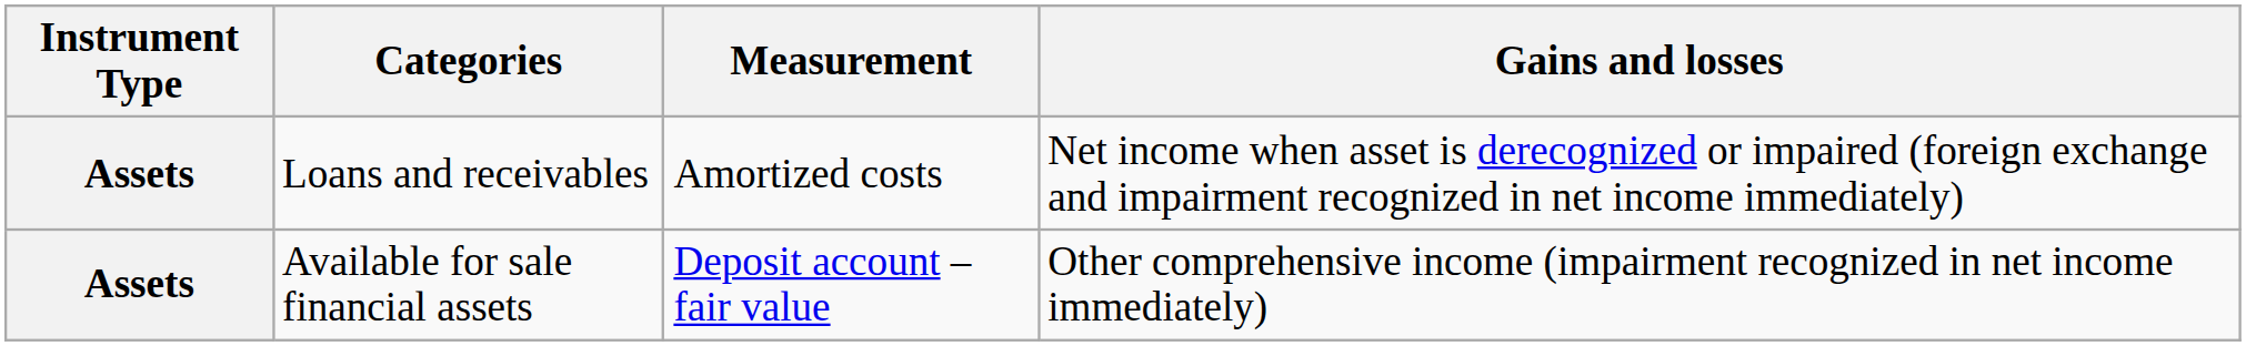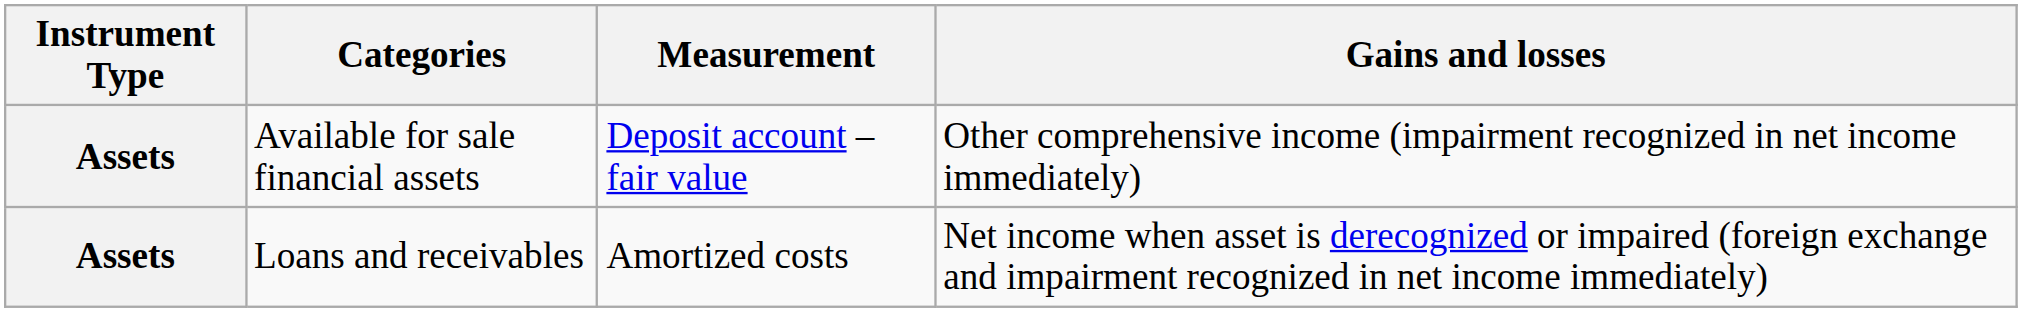rows swapped: Loans and receivables <-> Available for sale financial assets
